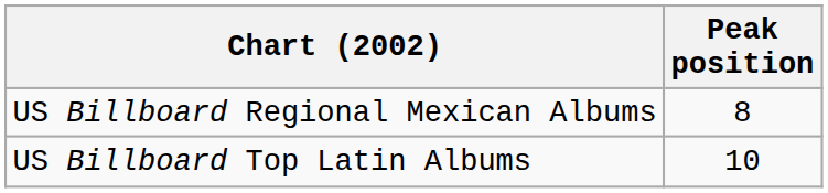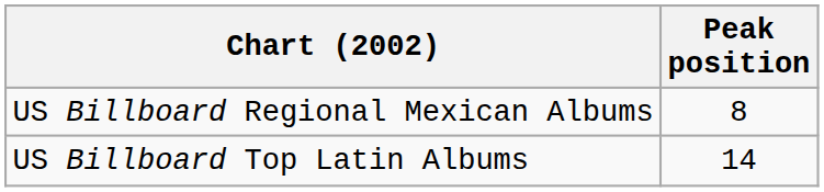US Billboard Top Latin Albums | Peak position: 10 -> 14
